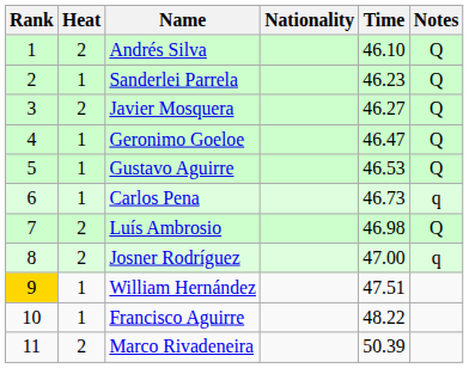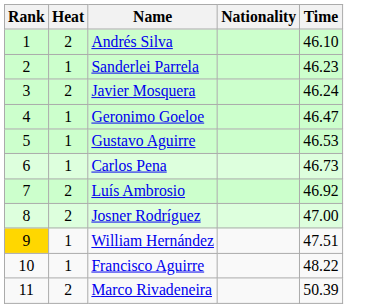- column: Notes | Q | Q | Q | Q | Q | q | Q | q
Javier Mosquera | Time: 46.27 -> 46.24
Luís Ambrosio | Time: 46.98 -> 46.92
